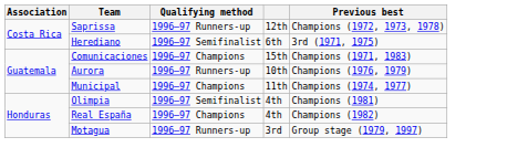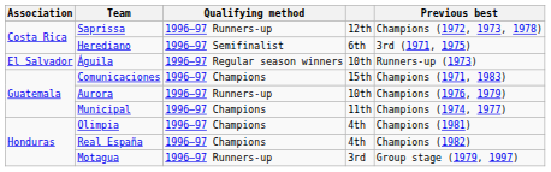+ row: El Salvador | Águila | 1996–97 Regular season winners | 10th | Runners-up (1973)
Olimpia | Qualifying method: 1996–97 Semifinalist -> 1996–97 Champions
